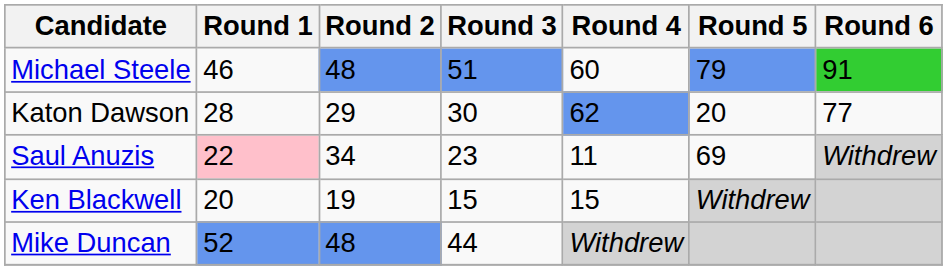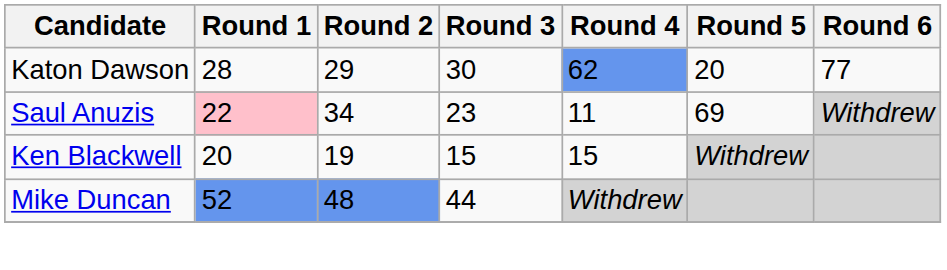- row: Michael Steele | 46 | 48 | 51 | 60 | 79 | 91
